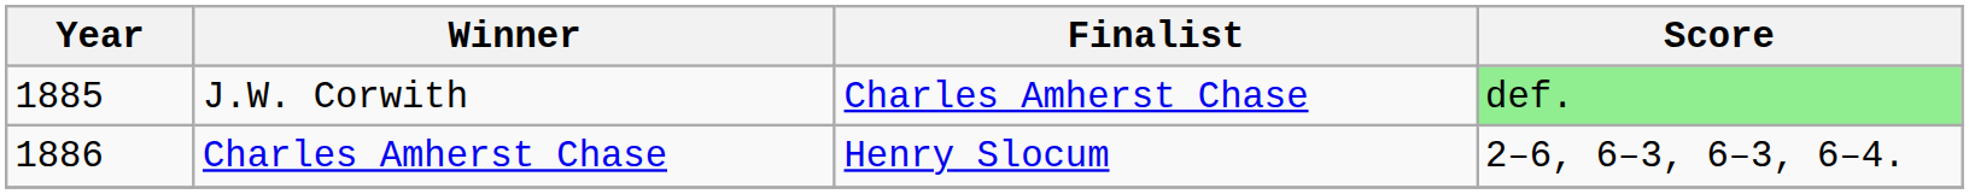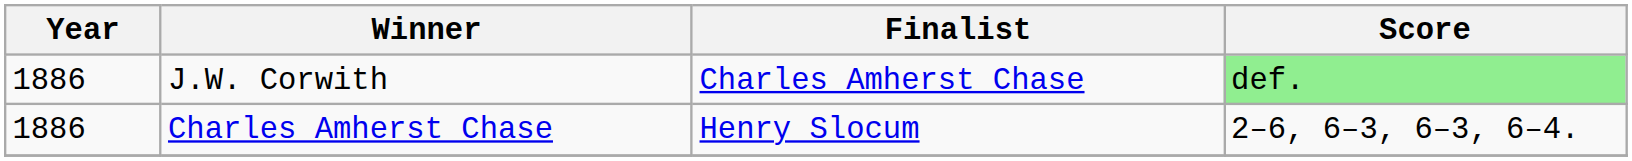J.W. Corwith | Year: 1885 -> 1886
